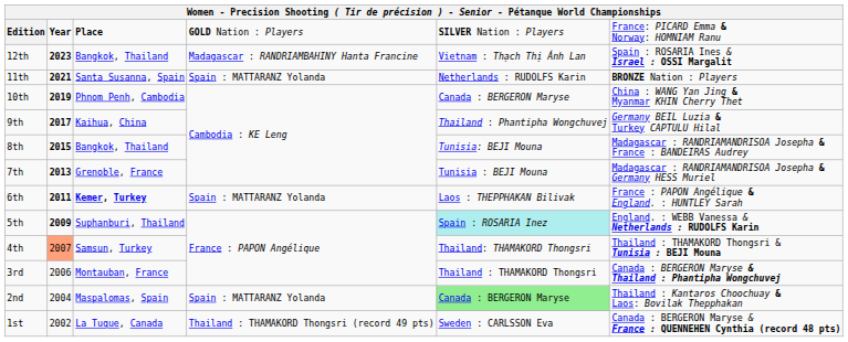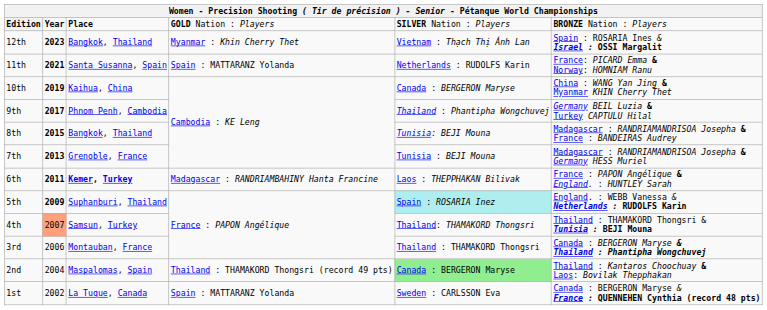Edition | column 6: France: PICARD Emma & Norway: HOMNIAM Ranu -> BRONZE Nation : Players
12th | column 4: Madagascar : RANDRIAMBAHINY Hanta Francine -> Myanmar : Khin Cherry Thet
11th | column 6: BRONZE Nation : Players -> France: PICARD Emma & Norway: HOMNIAM Ranu
10th | column 3: Phnom Penh, Cambodia -> Kaihua, China
9th | column 3: Kaihua, China -> Phnom Penh, Cambodia
6th | column 4: Spain : MATTARANZ Yolanda -> Madagascar : RANDRIAMBAHINY Hanta Francine
2nd | column 4: Spain : MATTARANZ Yolanda -> Thailand : THAMAKORD Thongsri (record 49 pts)
1st | column 4: Thailand : THAMAKORD Thongsri (record 49 pts) -> Spain : MATTARANZ Yolanda
